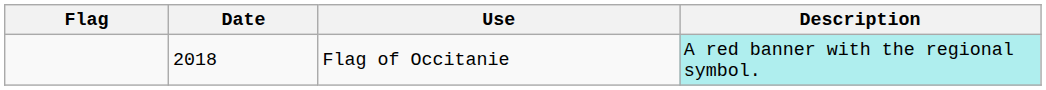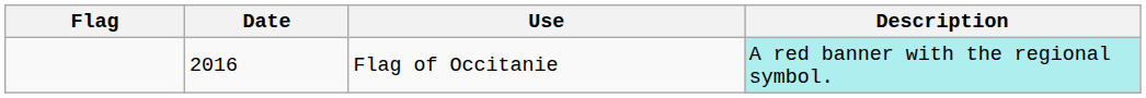Flag of Occitanie | Date: 2018 -> 2016
